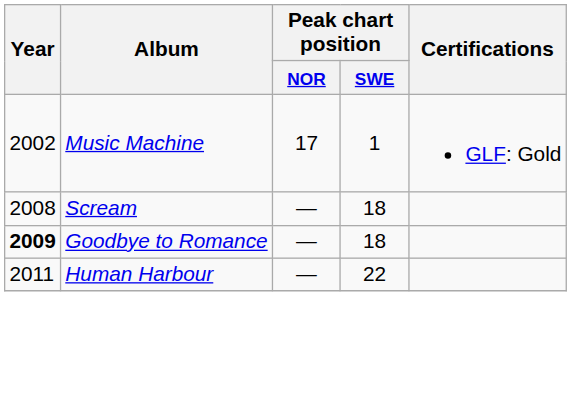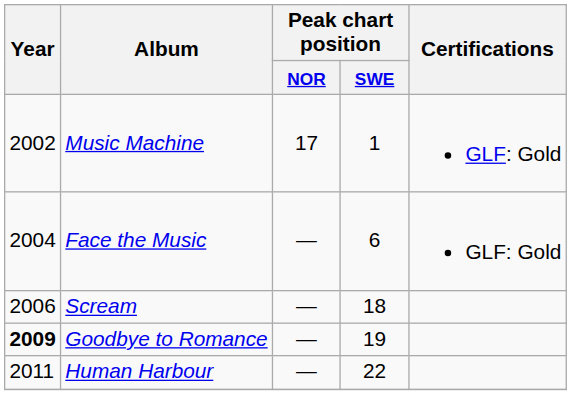+ row: 2004 | Face the Music | — | 6 | GLF: Gold
Scream | Year: 2008 -> 2006
Goodbye to Romance | Peak chart position / SWE: 18 -> 19
